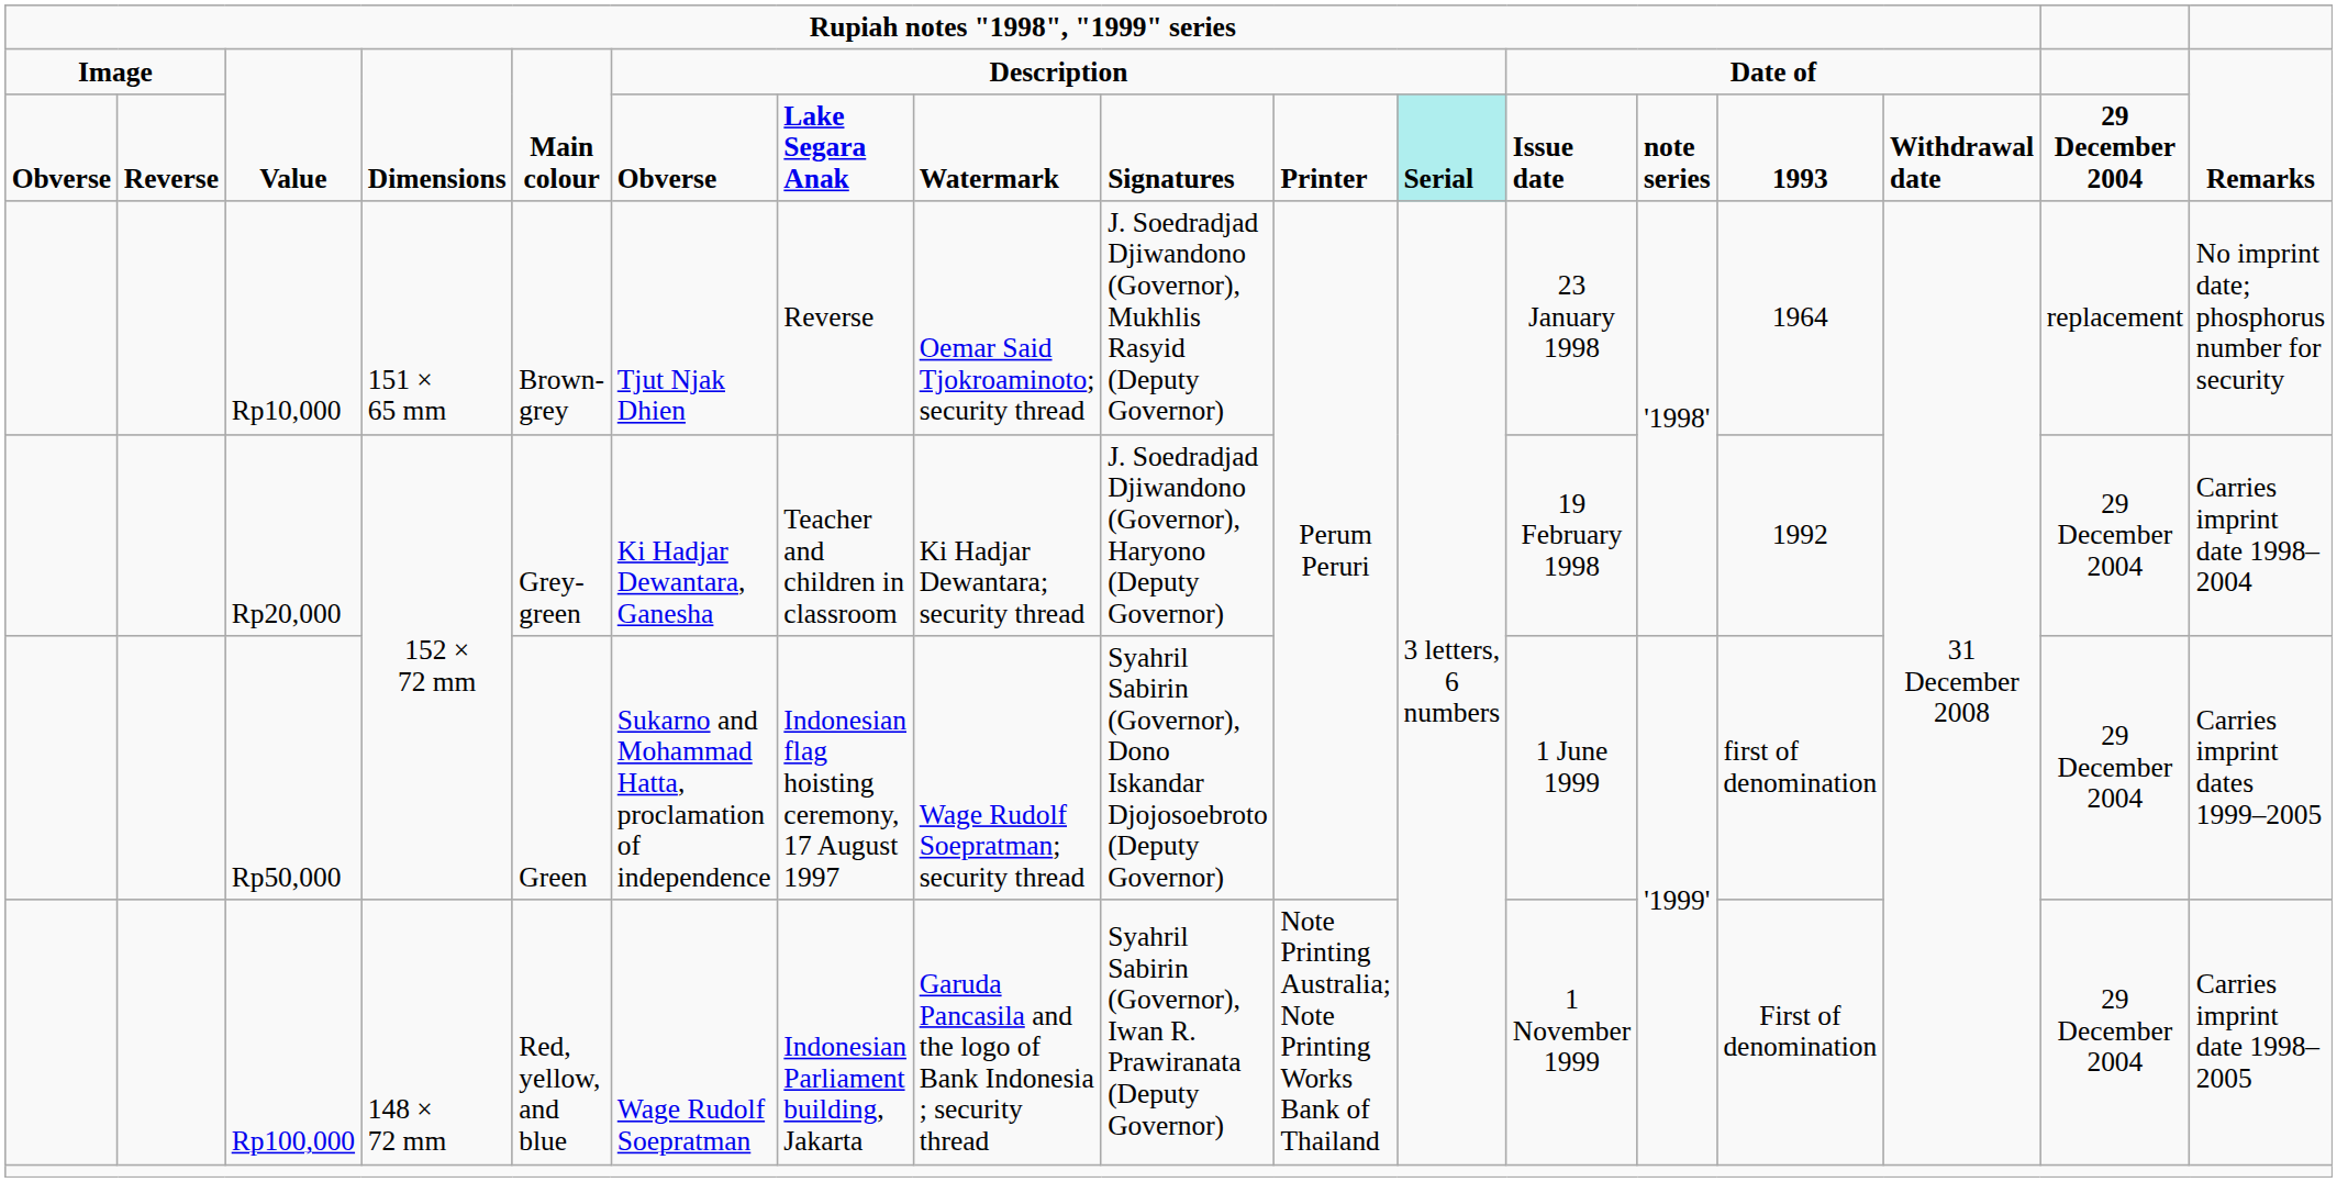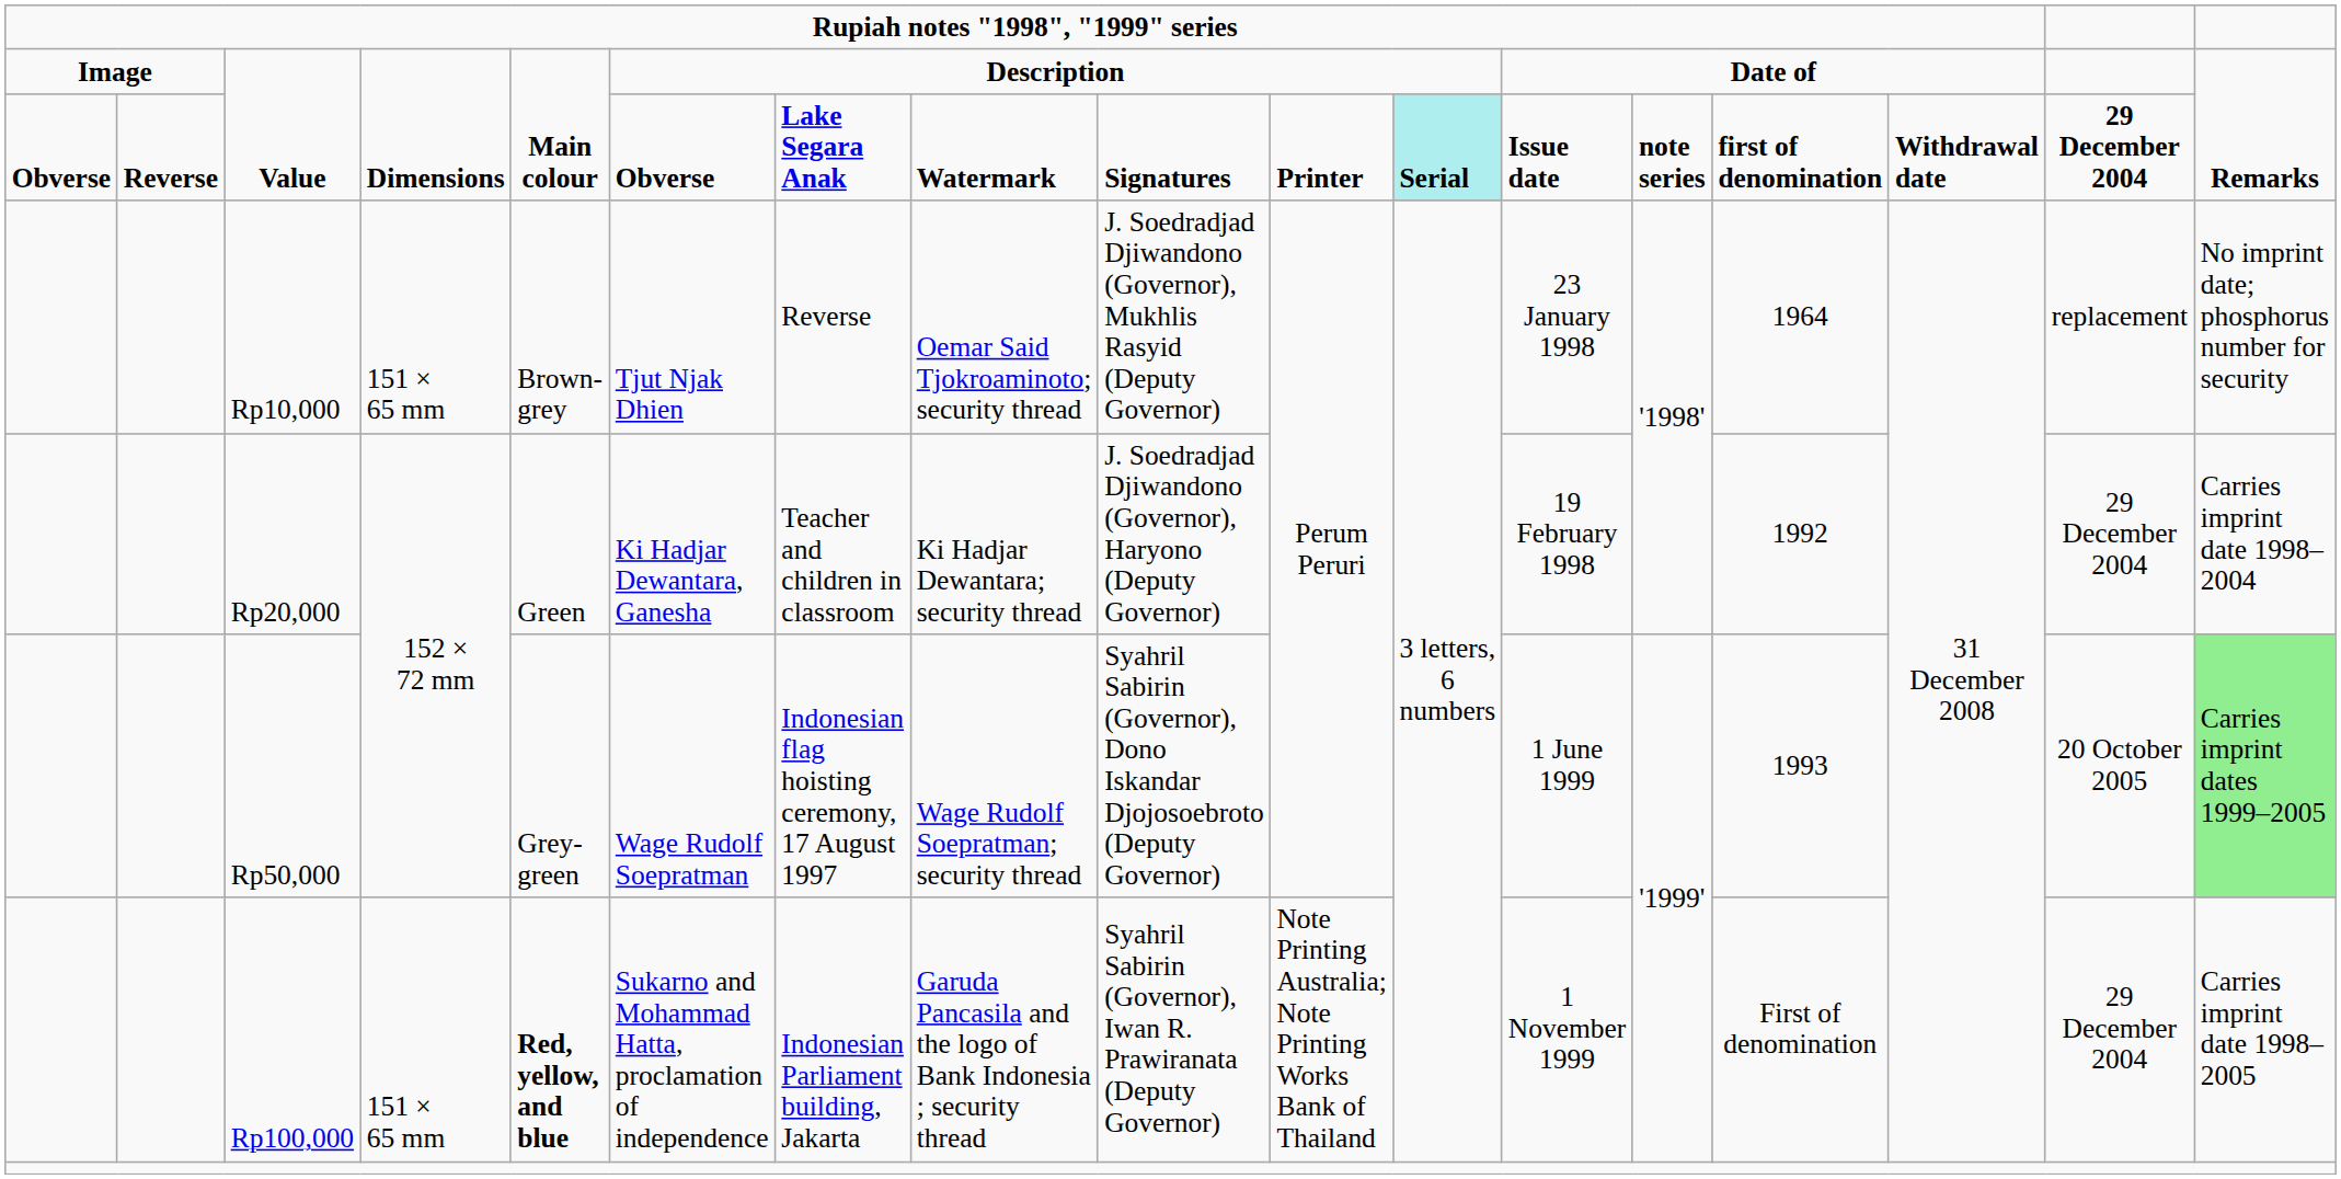Obverse / Value | column 14: 1993 -> first of denomination
Rp20,000 | column 5: Grey-green -> Green
Rp50,000 | column 5: Green -> Grey-green
Rp50,000 | column 6: Sukarno and Mohammad Hatta, proclamation of independence -> Wage Rudolf Soepratman
Rp50,000 | column 14: first of denomination -> 1993
Rp50,000 | column 16: 29 December 2004 -> 20 October 2005
Rp50,000 | column 17: no background -> lightgreen background
Rp100,000 | column 4: 148 × 72 mm -> 151 × 65 mm
Rp100,000 | column 5: normal -> bold
Rp100,000 | column 6: Wage Rudolf Soepratman -> Sukarno and Mohammad Hatta, proclamation of independence
